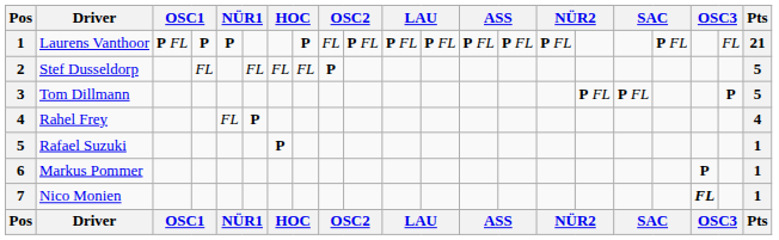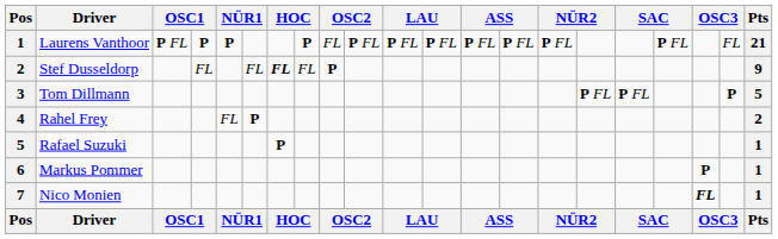Stef Dusseldorp | column 7: normal -> bold
Stef Dusseldorp | Pts: 5 -> 9
Rahel Frey | Pts: 4 -> 2
